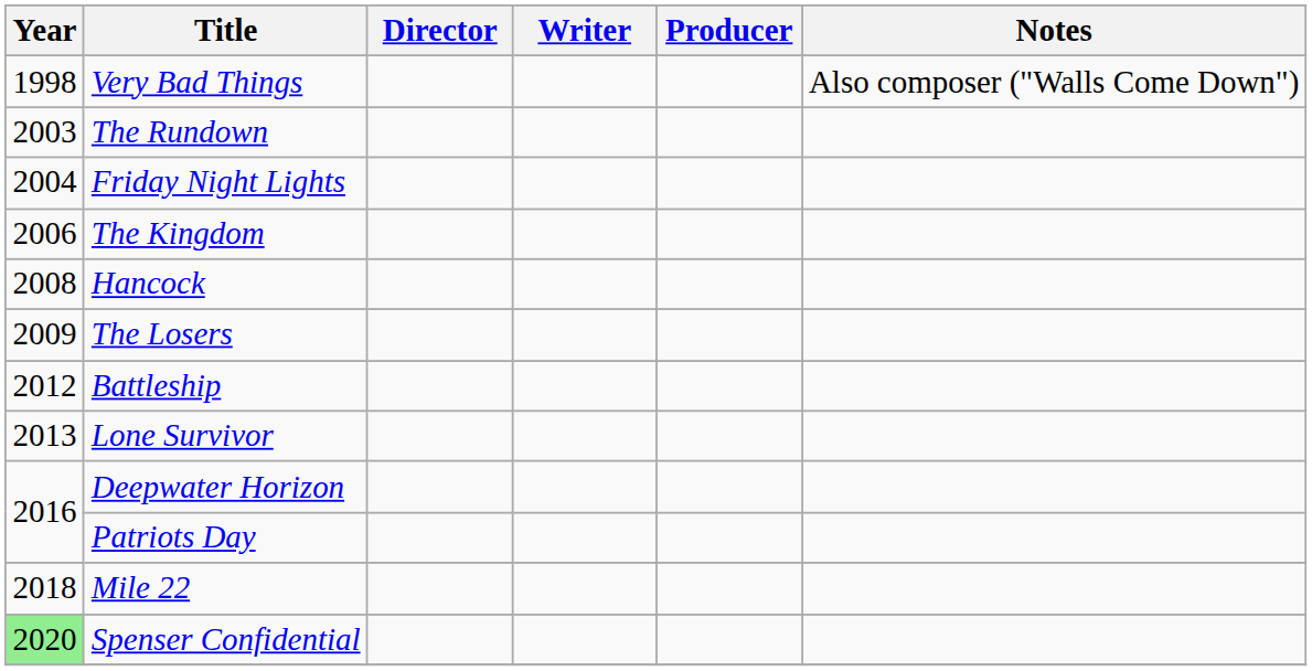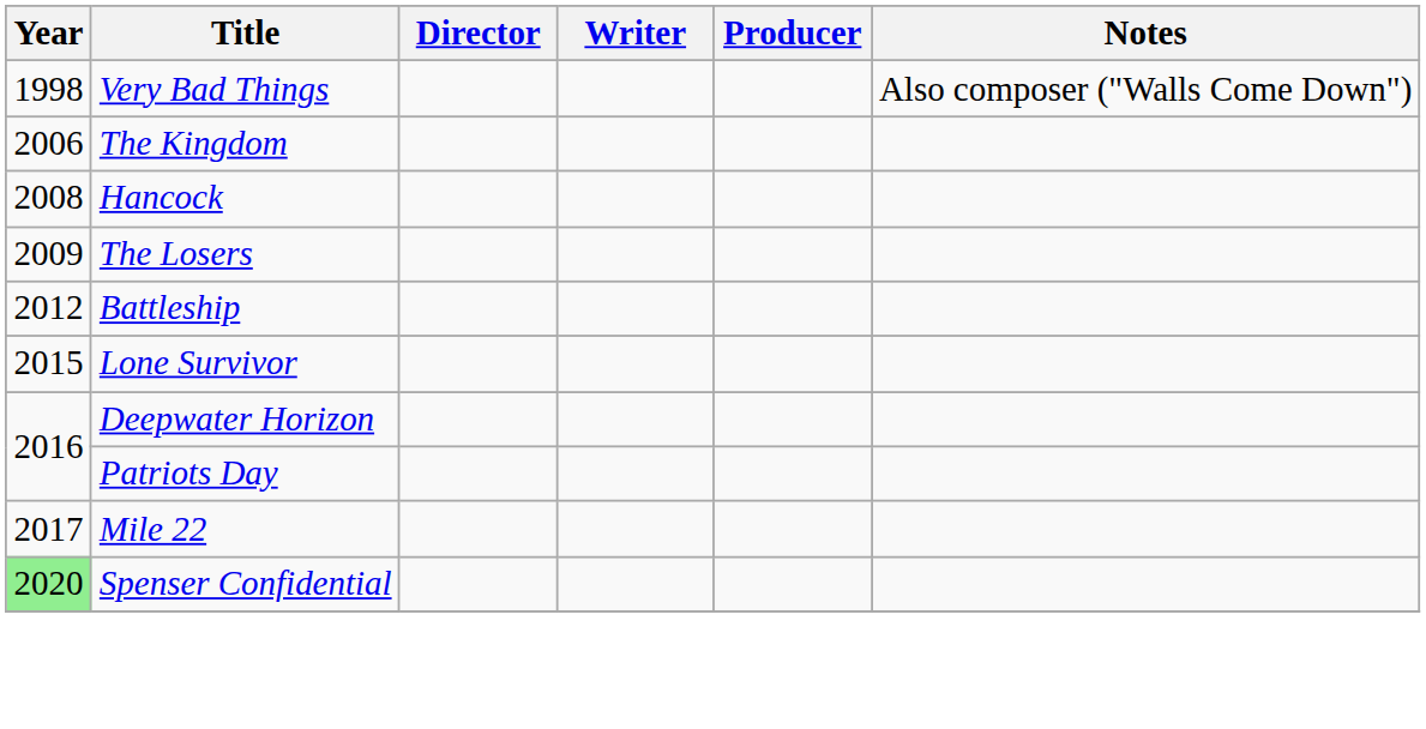- row: 2003 | The Rundown
- row: 2004 | Friday Night Lights
Lone Survivor | Year: 2013 -> 2015
Mile 22 | Year: 2018 -> 2017
